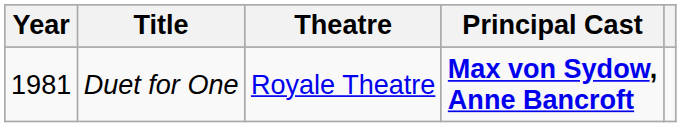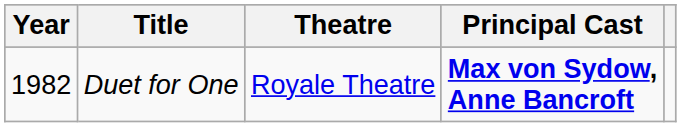Duet for One | Year: 1981 -> 1982
